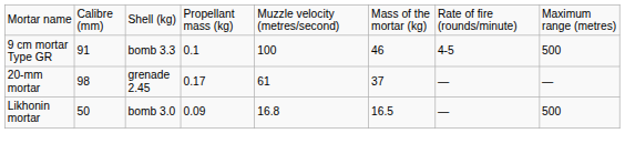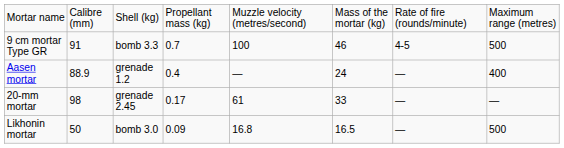9 cm mortar Type GR | column 4: 0.1 -> 0.7
+ row: Aasen mortar | 88.9 | grenade 1.2 | 0.4 | — | 24 | — | 400
20-mm mortar | column 6: 37 -> 33
